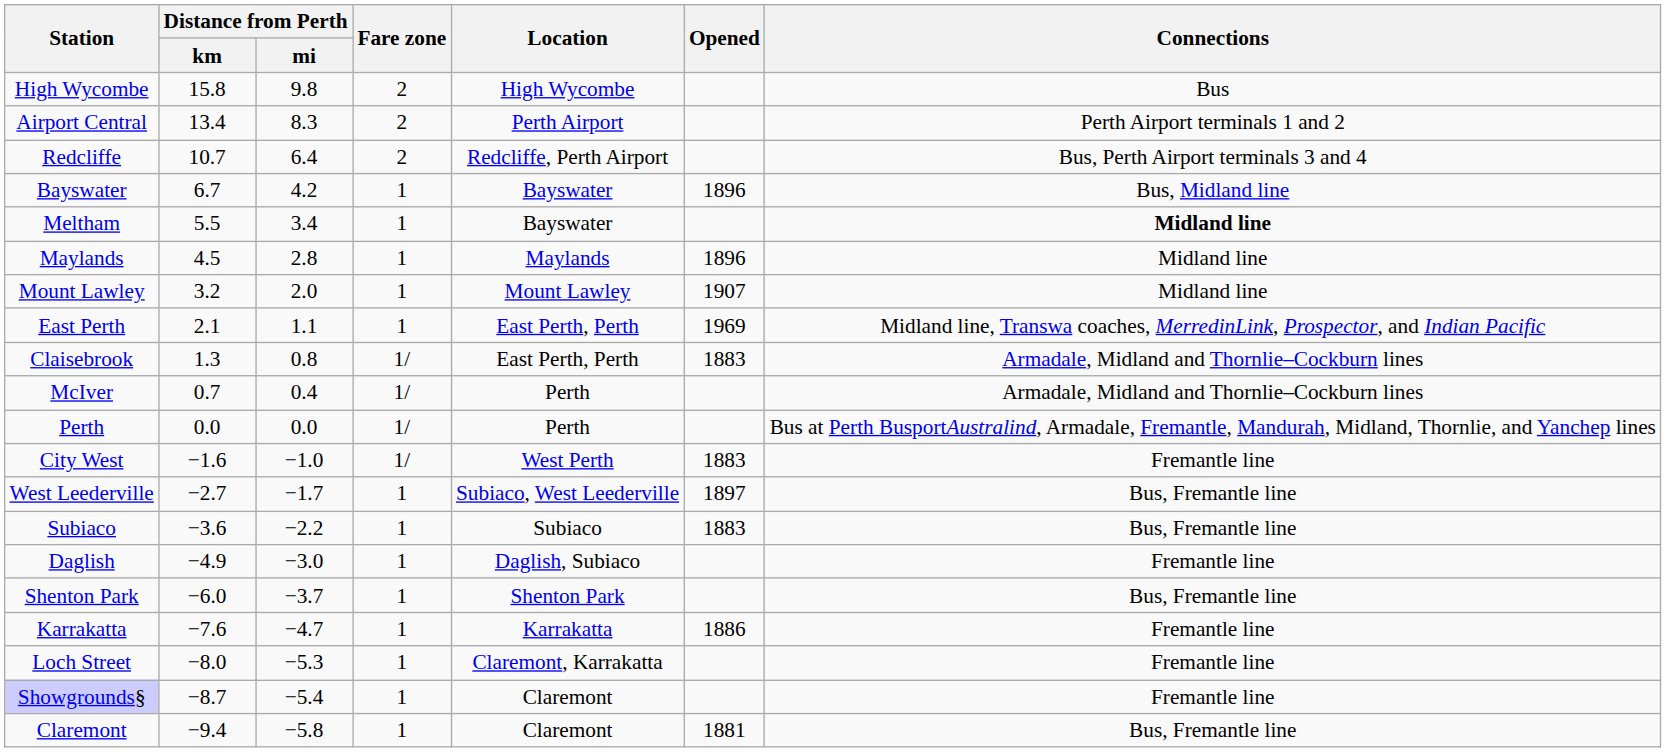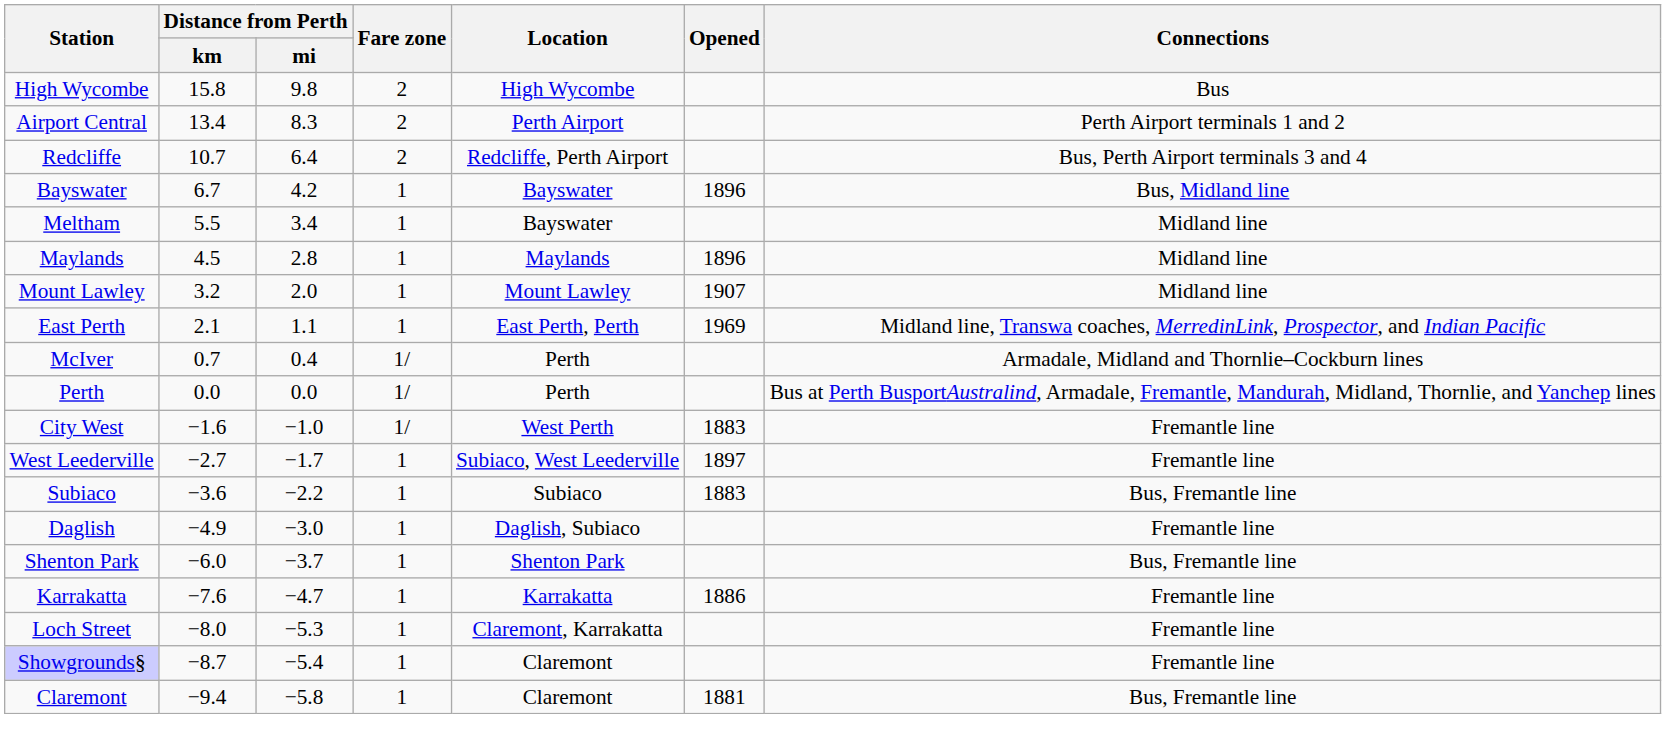Meltham | Connections: bold -> normal
- row: Claisebrook | 1.3 | 0.8 | 1/ | East Perth, Perth | 1883 | Armadale, Midland and Thornlie–Cockburn lines
West Leederville | Connections: Bus, Fremantle line -> Fremantle line
